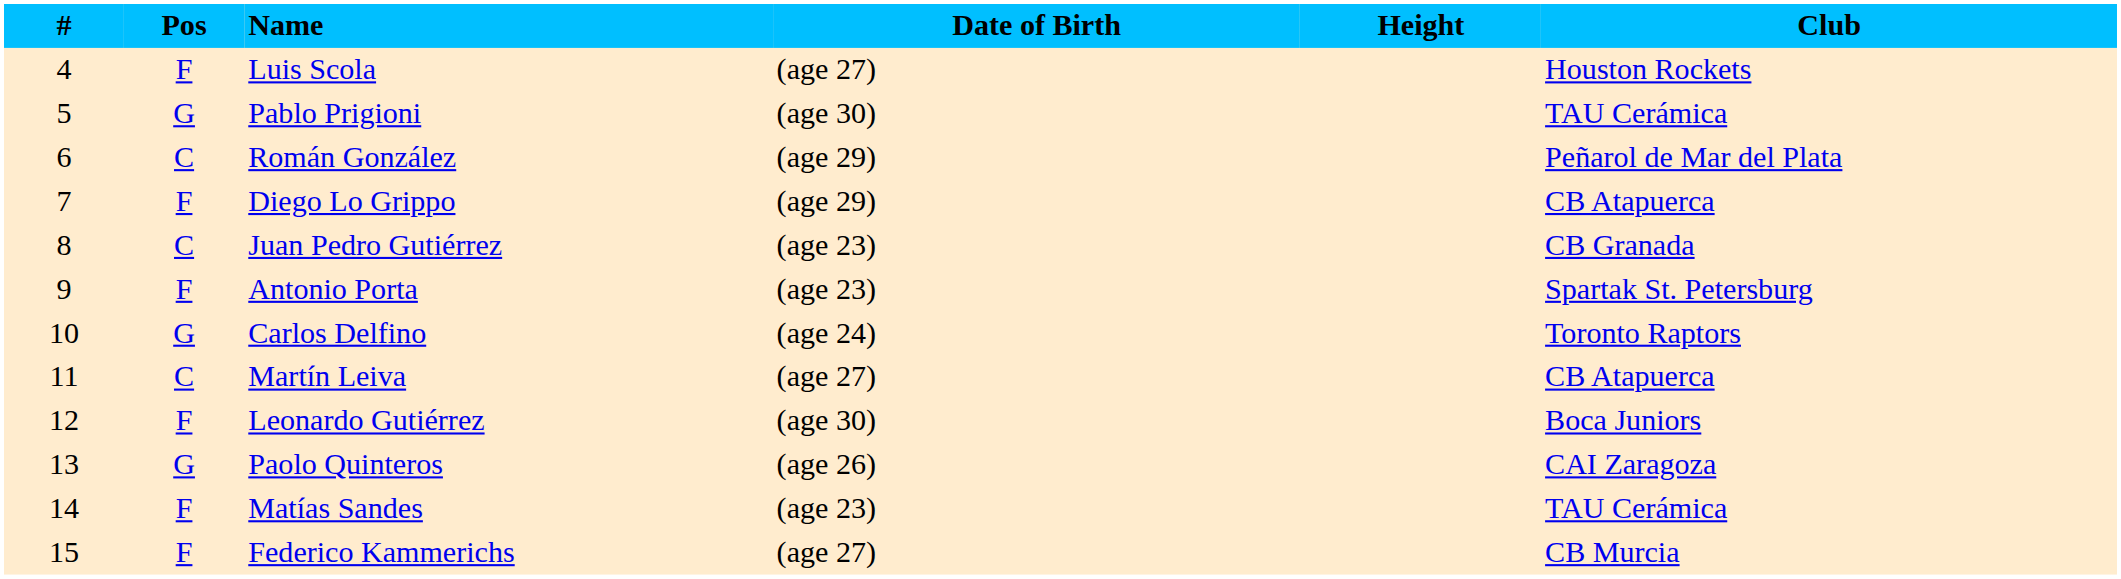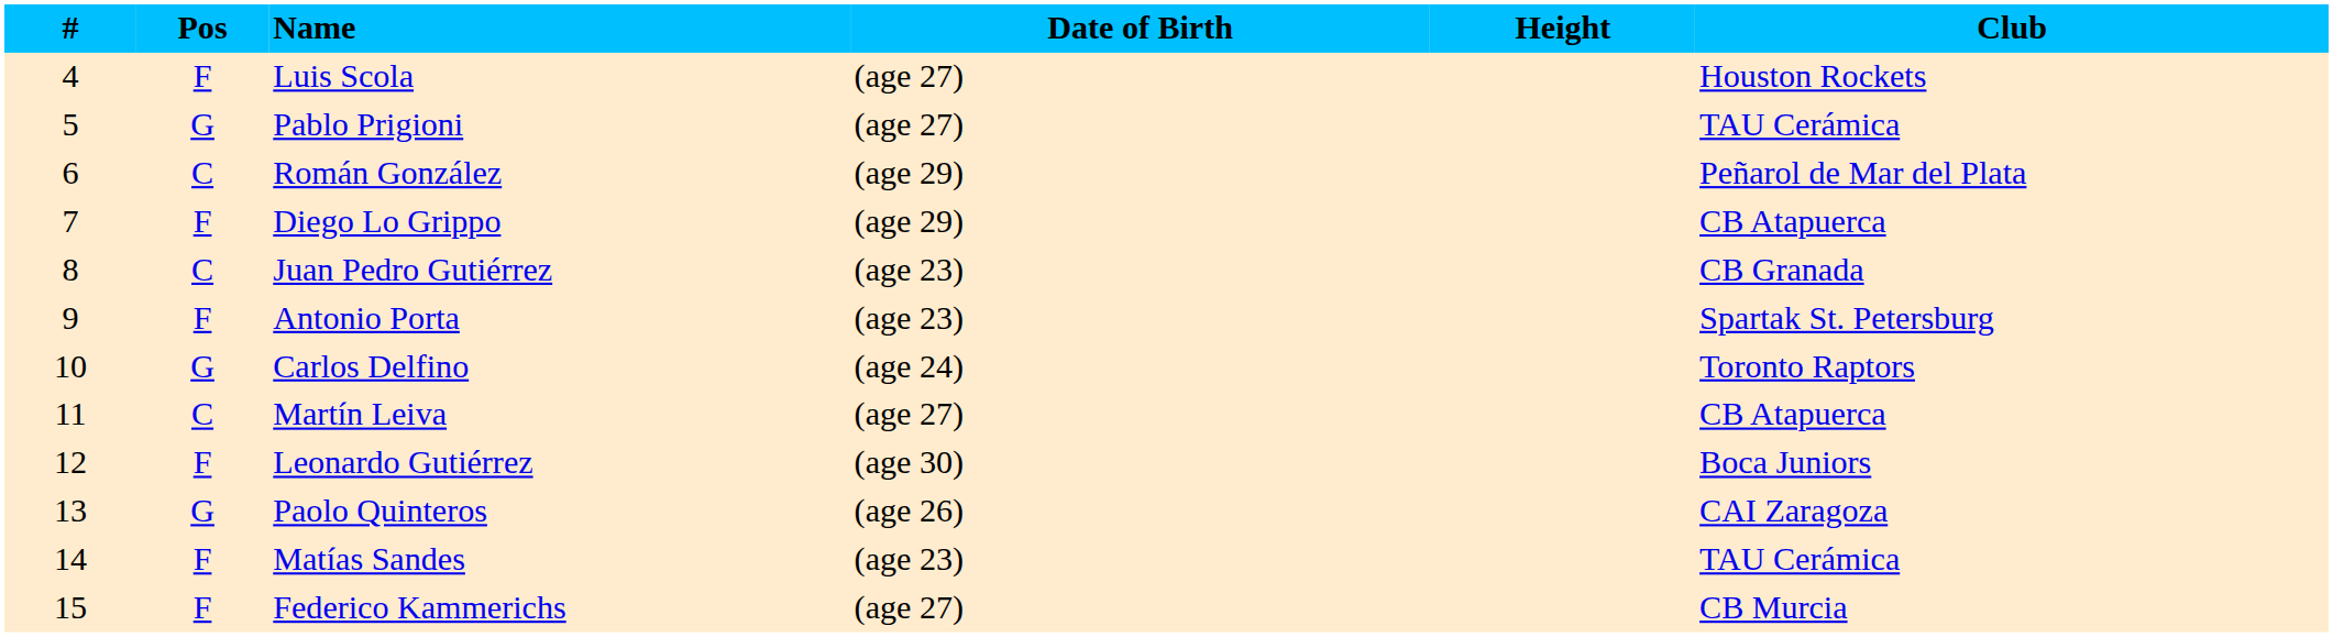Pablo Prigioni | Date of Birth: (age 30) -> (age 27)
